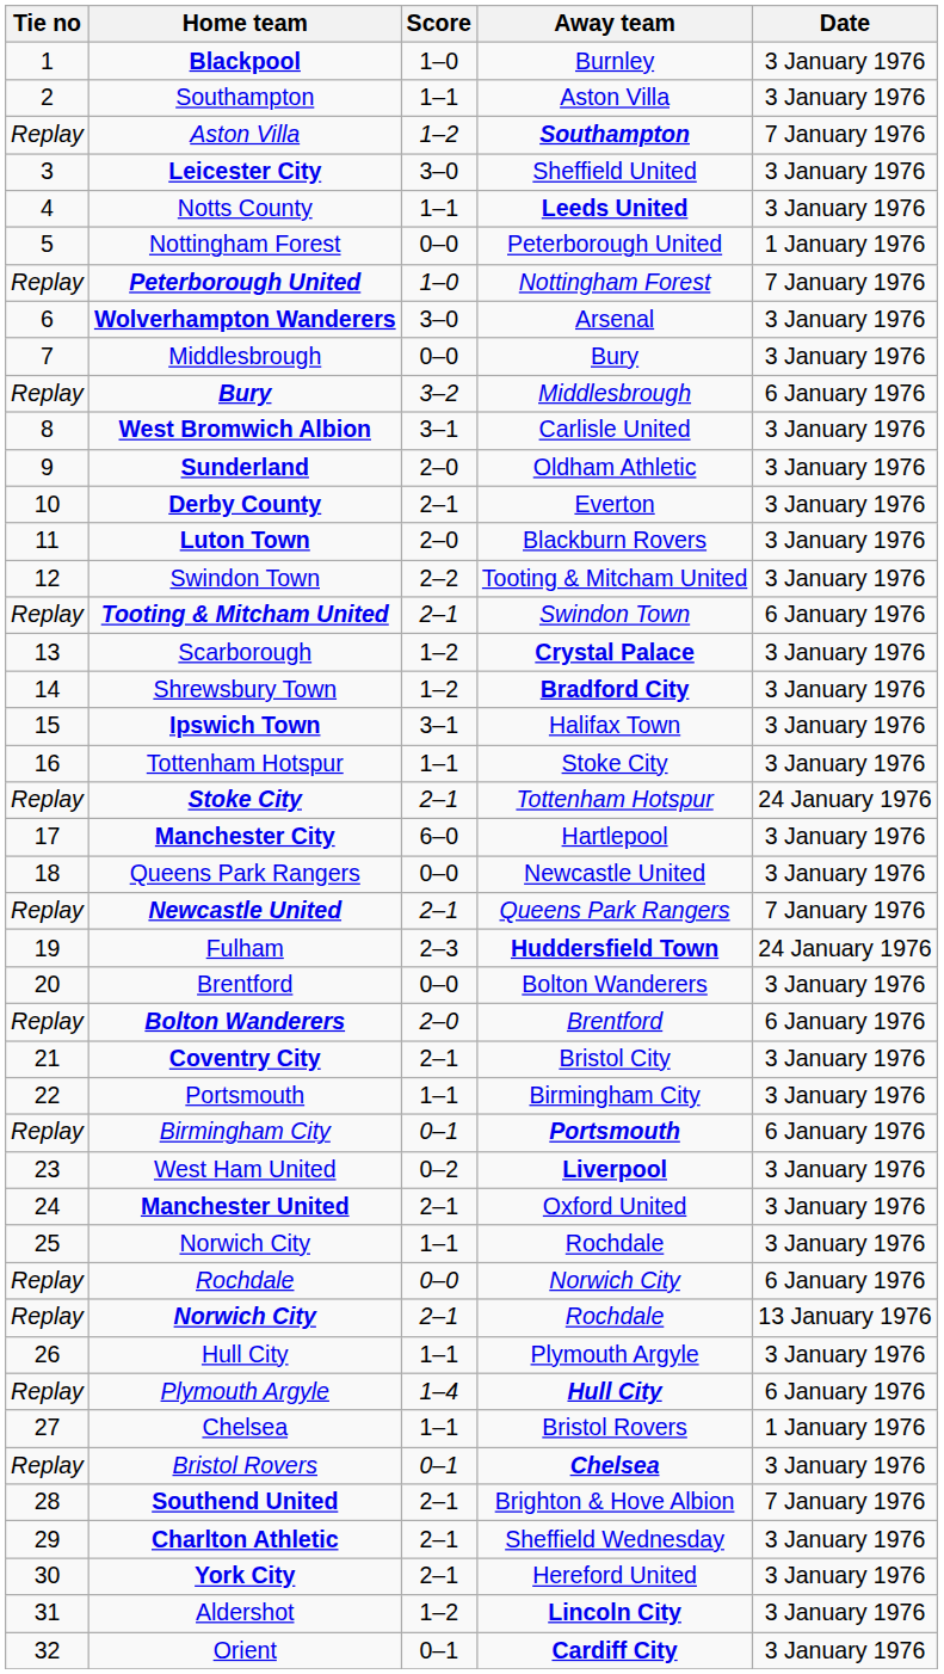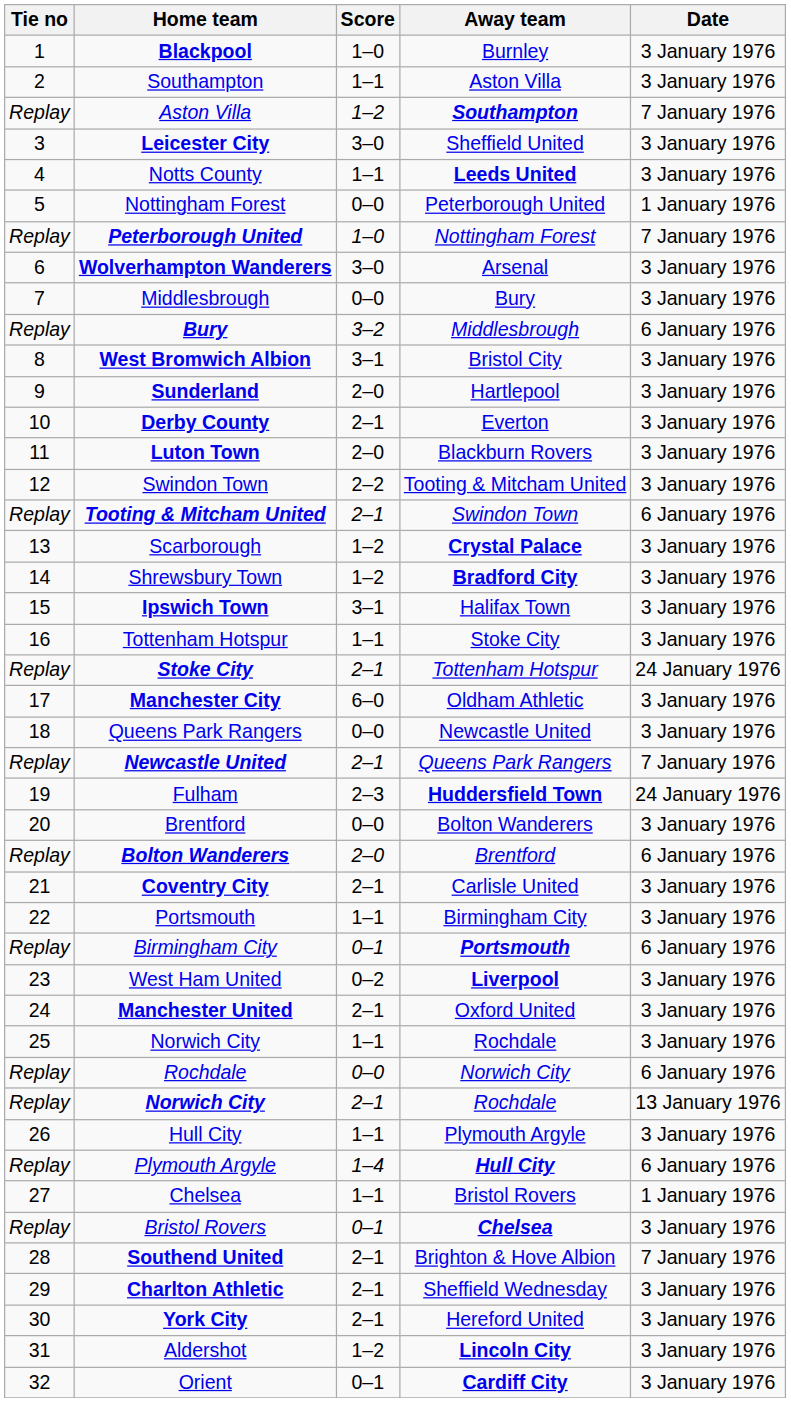West Bromwich Albion | Away team: Carlisle United -> Bristol City
Sunderland | Away team: Oldham Athletic -> Hartlepool
Manchester City | Away team: Hartlepool -> Oldham Athletic
Coventry City | Away team: Bristol City -> Carlisle United
